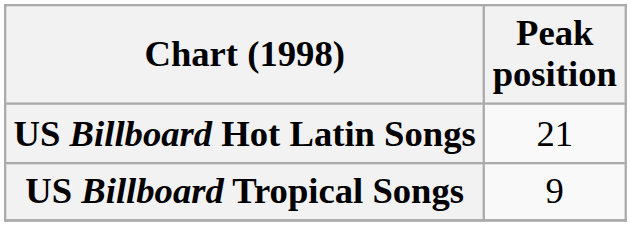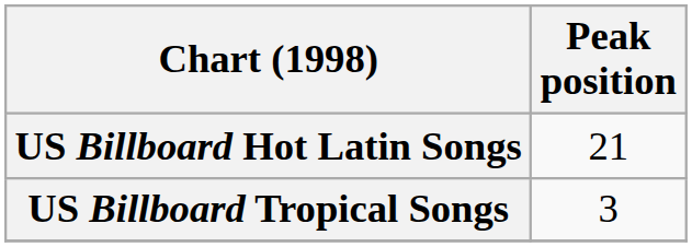US Billboard Tropical Songs | Peak position: 9 -> 3
